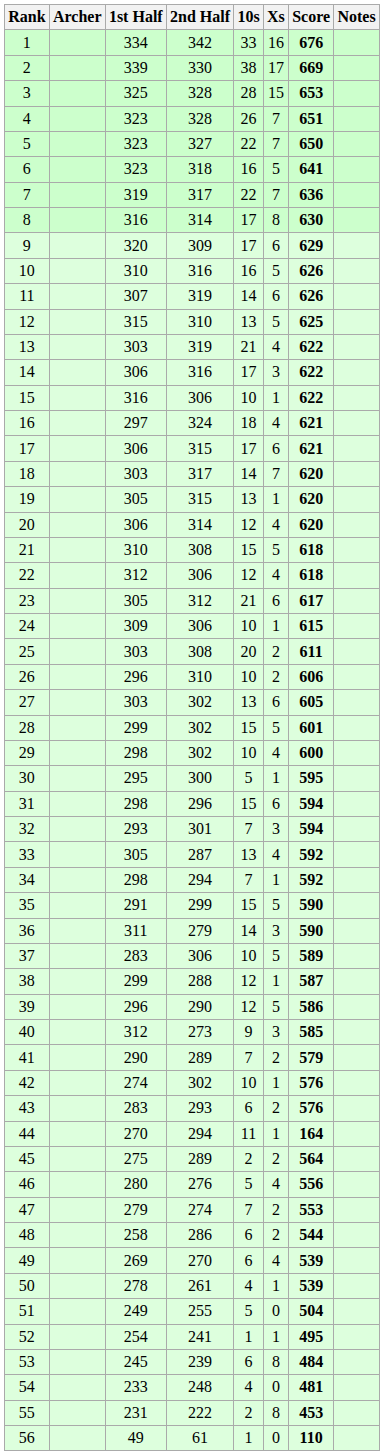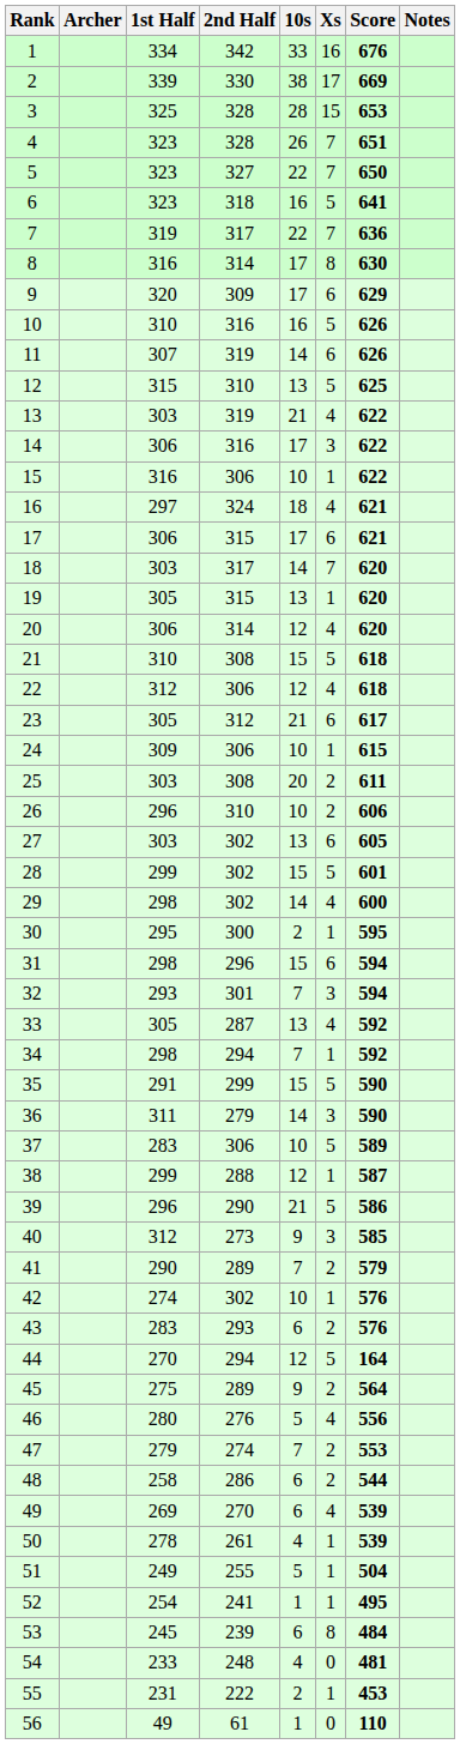29 | 10s: 10 -> 14
30 | 10s: 5 -> 2
39 | 10s: 12 -> 21
44 | 10s: 11 -> 12
44 | Xs: 1 -> 5
45 | 10s: 2 -> 9
51 | Xs: 0 -> 1
55 | Xs: 8 -> 1
